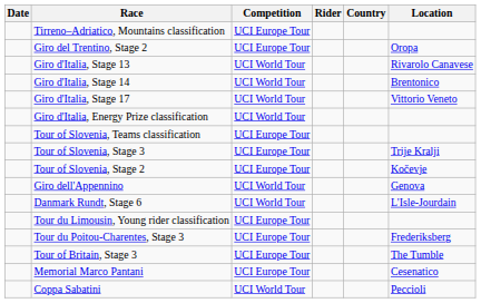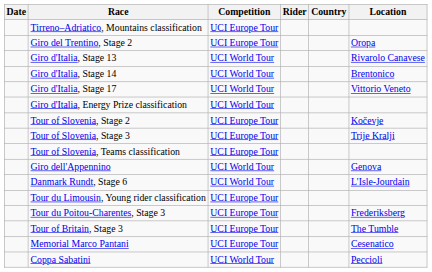rows swapped: Tour of Slovenia, Stage 2 <-> Tour of Slovenia, Teams classification
